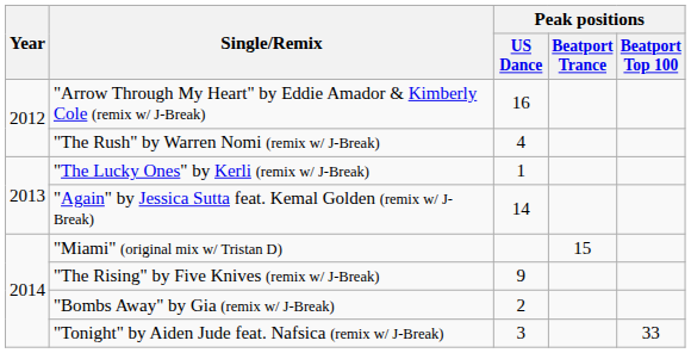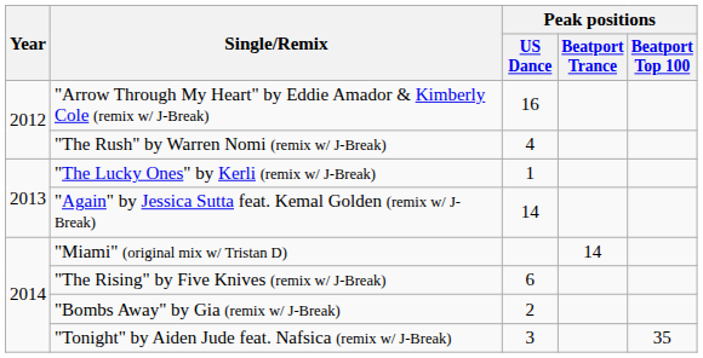"Miami" (original mix w/ Tristan D) | Peak positions / Beatport Trance: 15 -> 14
"The Rising" by Five Knives (remix w/ J-Break) | Peak positions / US Dance: 9 -> 6
"Tonight" by Aiden Jude feat. Nafsica (remix w/ J-Break) | Peak positions / Beatport Top 100: 33 -> 35
